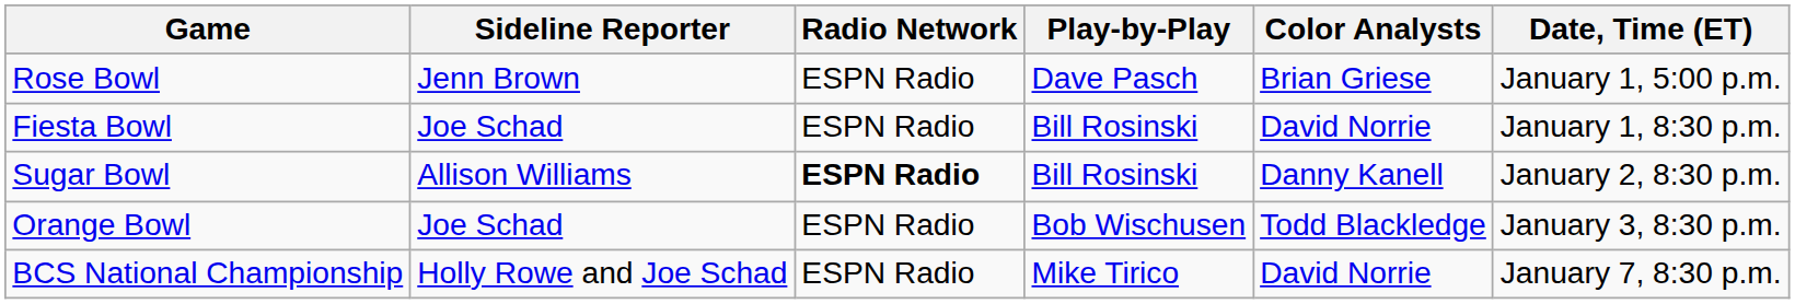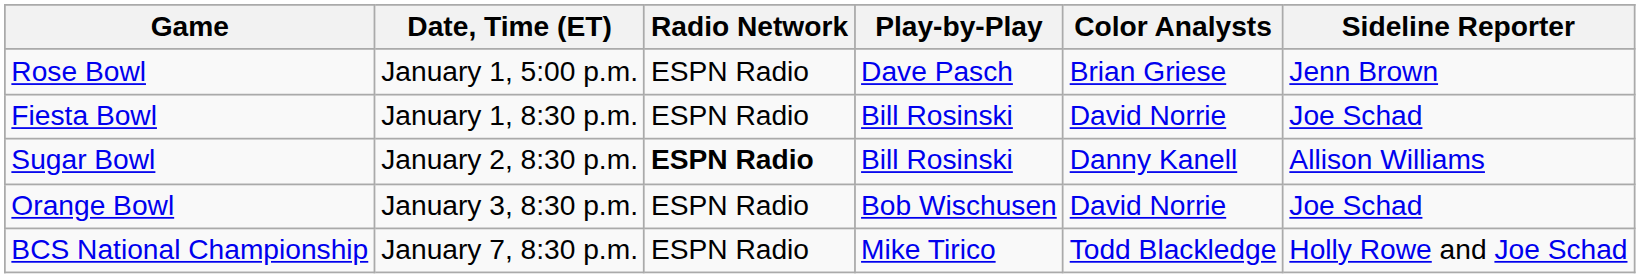columns swapped: Date, Time (ET) <-> Sideline Reporter
Orange Bowl | Color Analysts: Todd Blackledge -> David Norrie
BCS National Championship | Color Analysts: David Norrie -> Todd Blackledge
